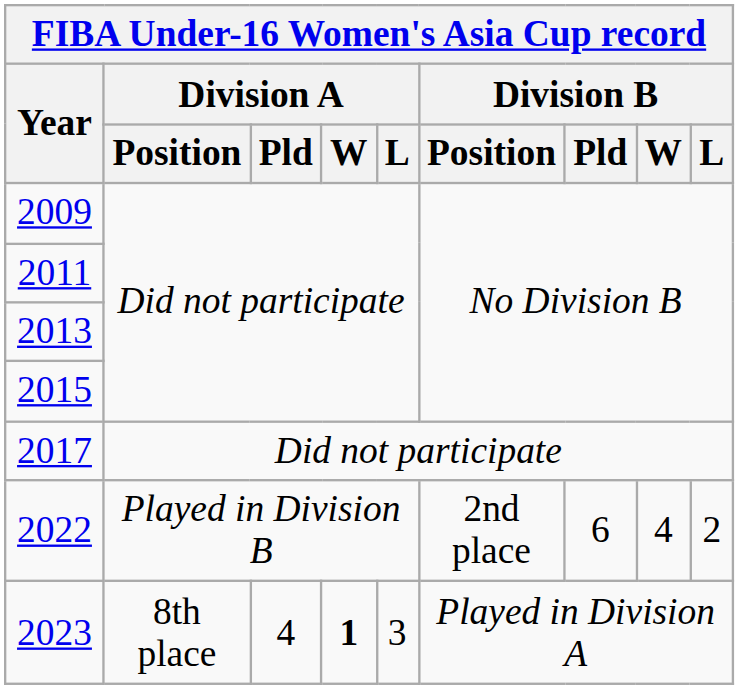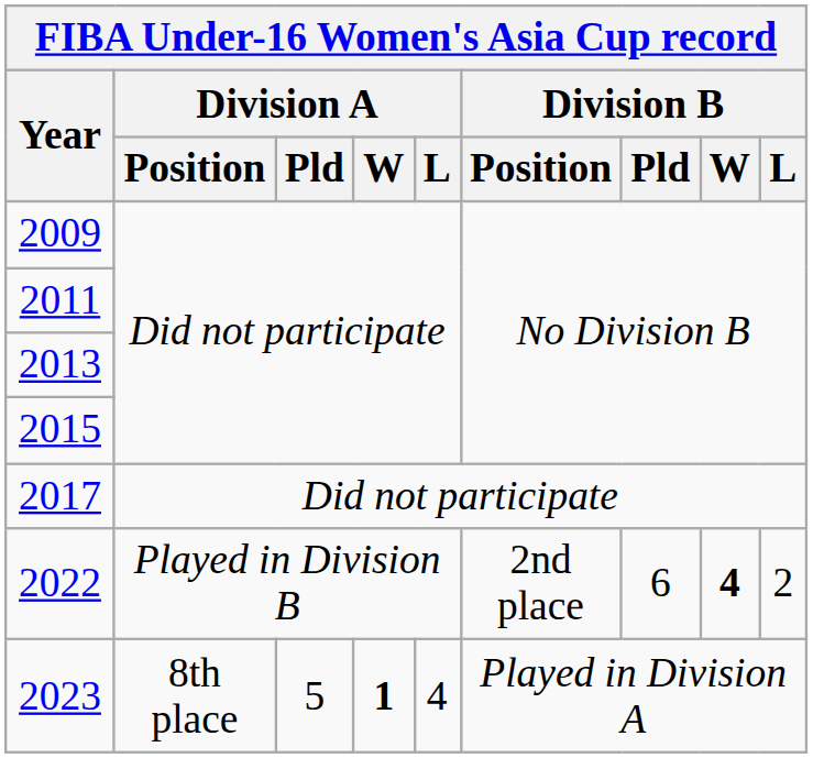2022 | Division B / W: normal -> bold
2023 | Division A / Pld: 4 -> 5
2023 | Division A / L: 3 -> 4
